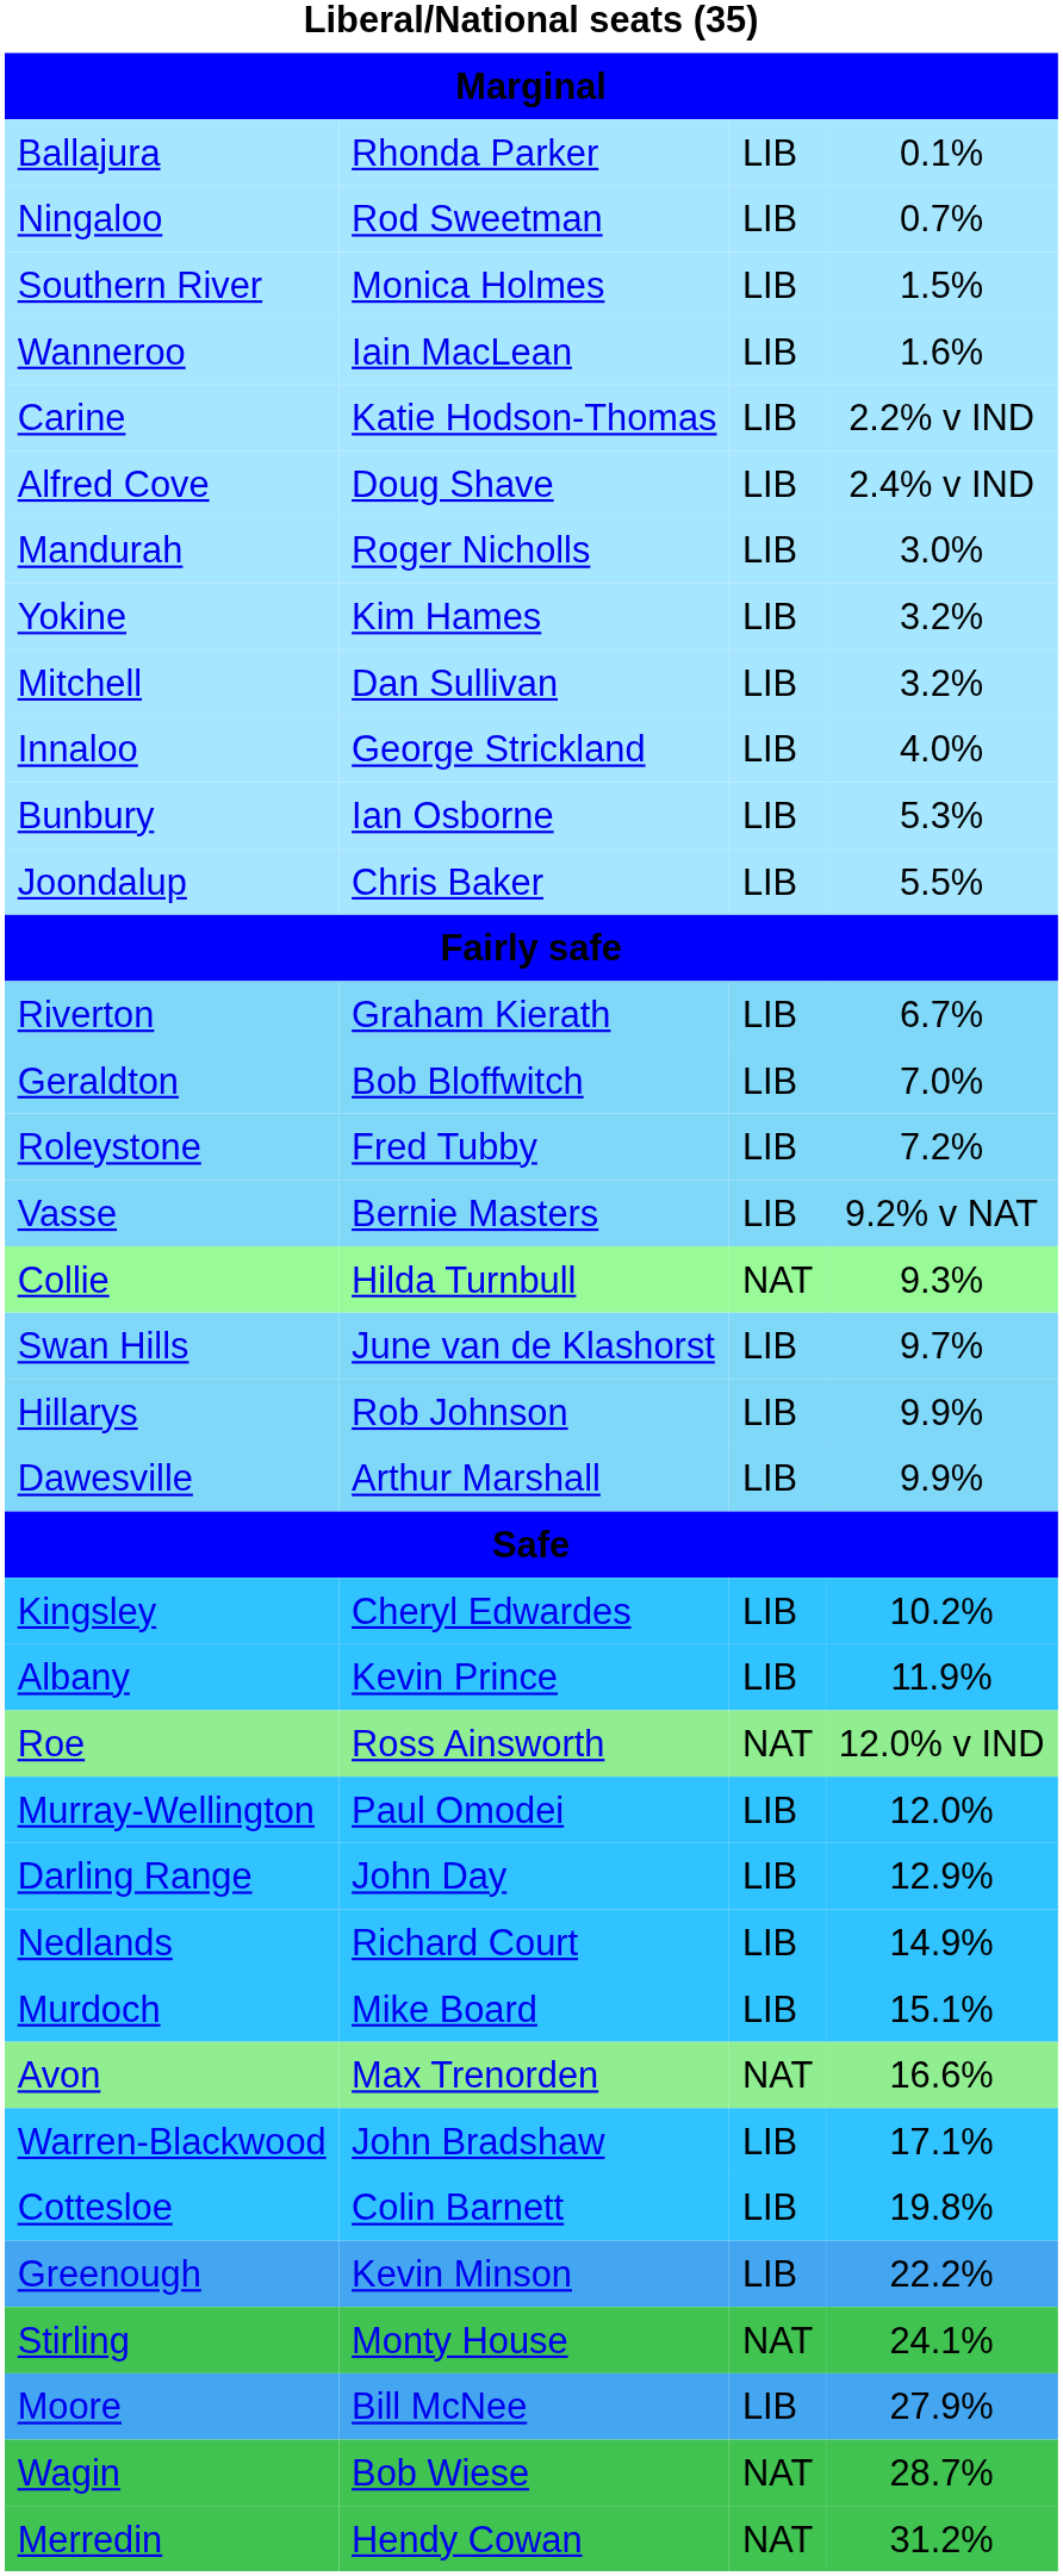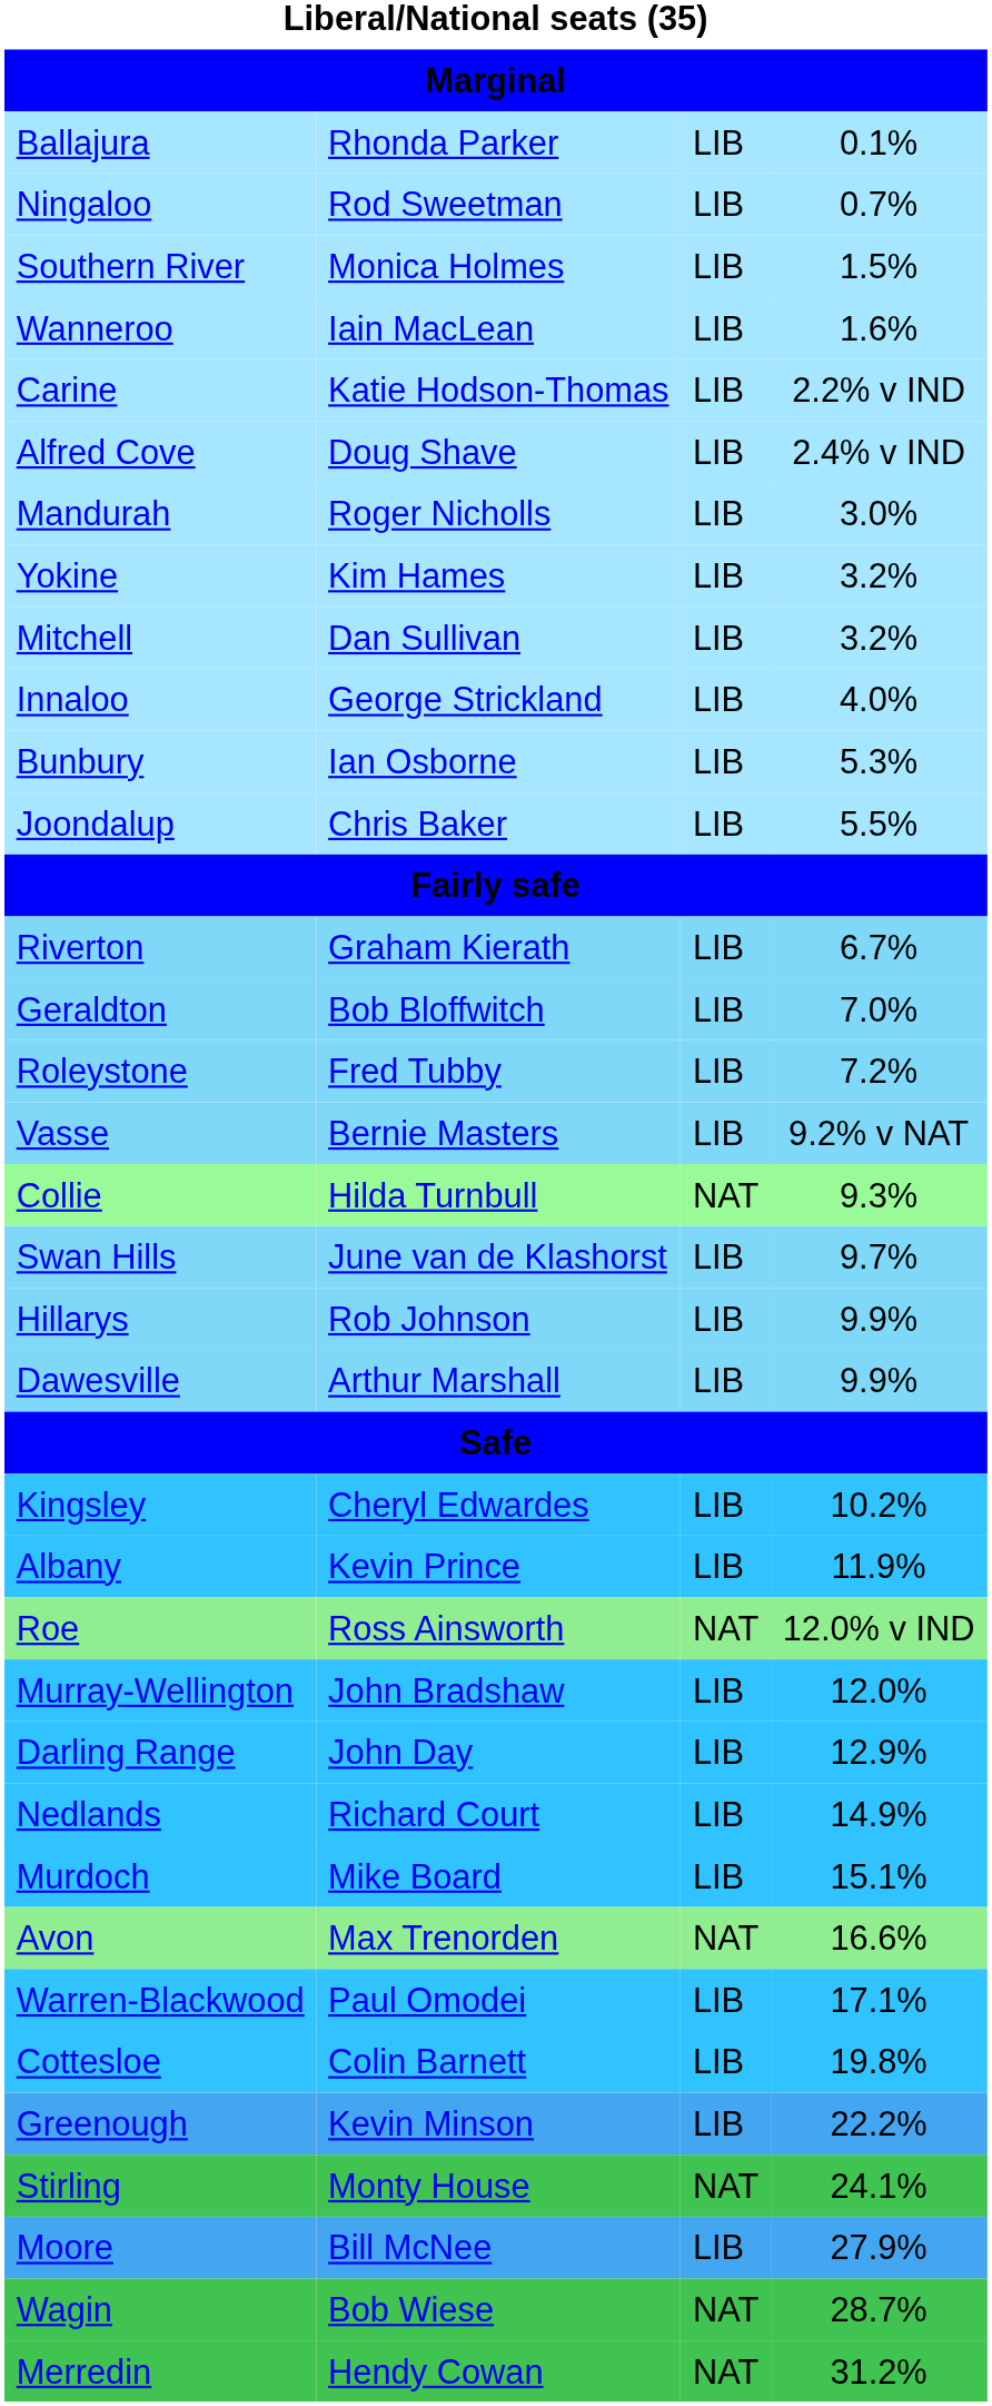Murray-Wellington | column 2: Paul Omodei -> John Bradshaw
Warren-Blackwood | column 2: John Bradshaw -> Paul Omodei
